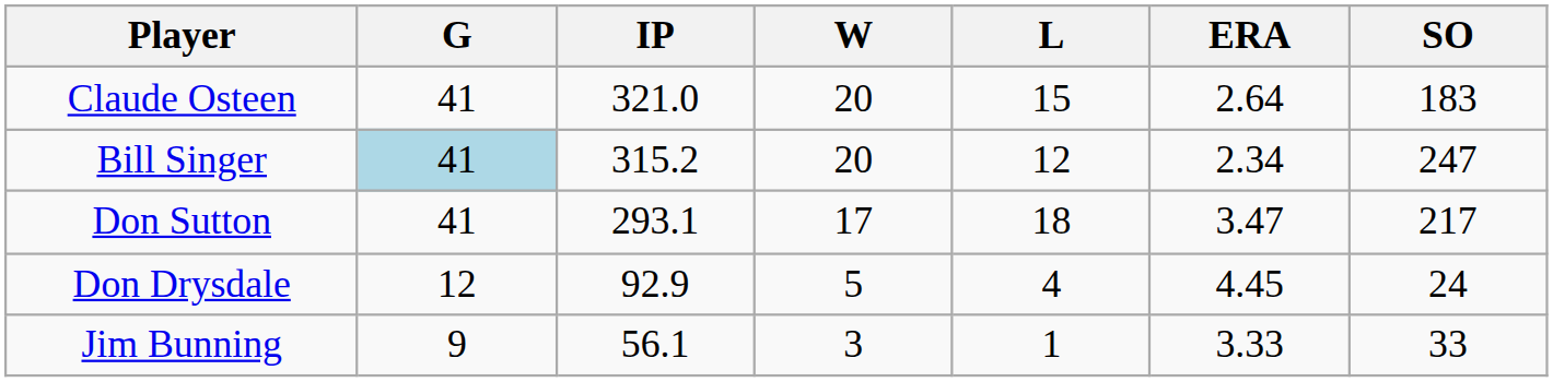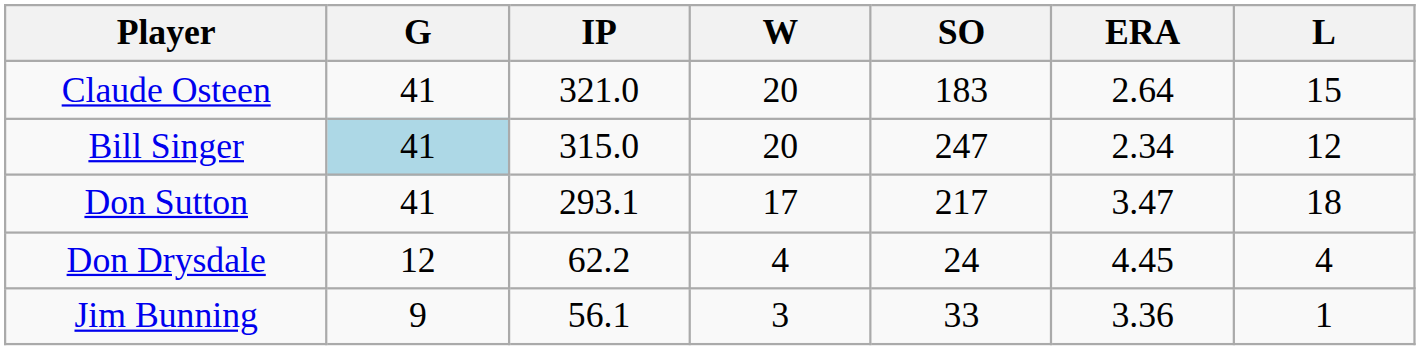columns swapped: L <-> SO
Bill Singer | IP: 315.2 -> 315.0
Don Drysdale | IP: 92.9 -> 62.2
Don Drysdale | W: 5 -> 4
Jim Bunning | ERA: 3.33 -> 3.36
